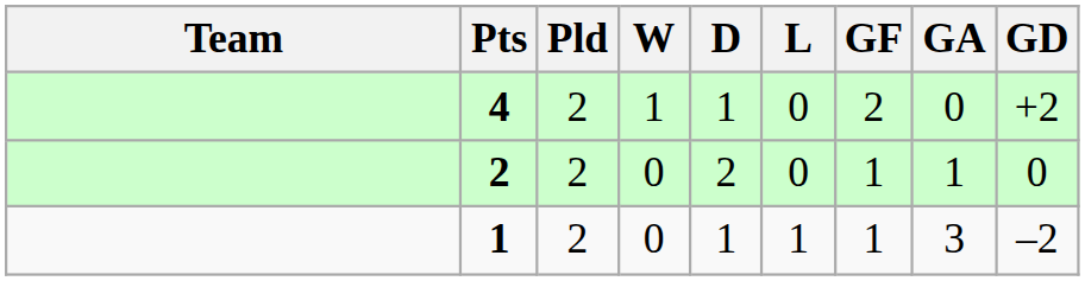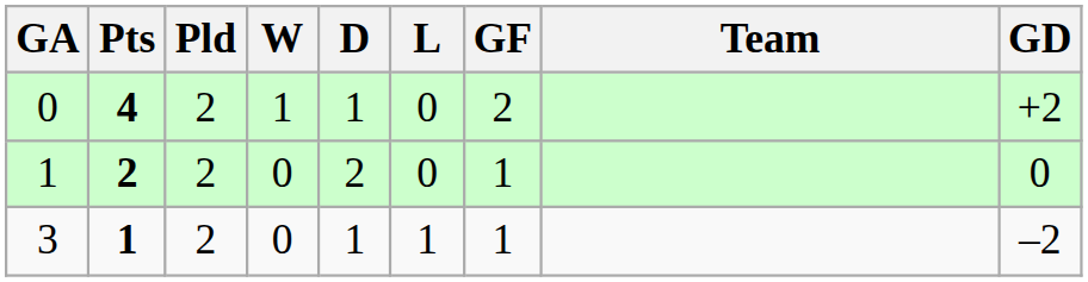columns swapped: Team <-> GA
